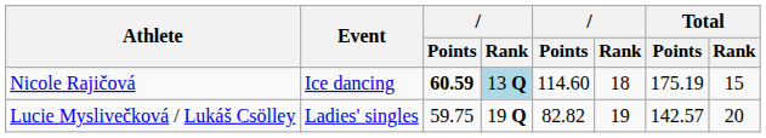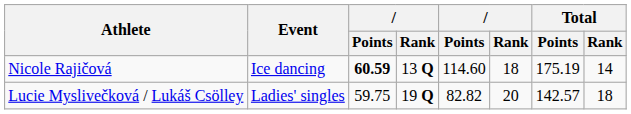Nicole Rajičová | column 4: lightblue background -> no background
Nicole Rajičová | Total / Rank: 15 -> 14
Lucie Myslivečková / Lukáš Csölley | column 6: 19 -> 20
Lucie Myslivečková / Lukáš Csölley | Total / Rank: 20 -> 18
